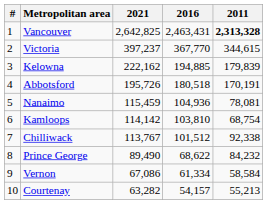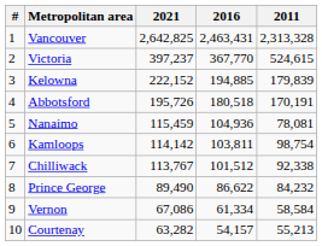Vancouver | 2011: bold -> normal
Victoria | 2011: 344,615 -> 524,615
Kelowna | 2021: 222,162 -> 222,152
Kamloops | 2016: 103,810 -> 103,811
Kamloops | 2011: 68,754 -> 98,754
Prince George | 2016: 68,622 -> 86,622
